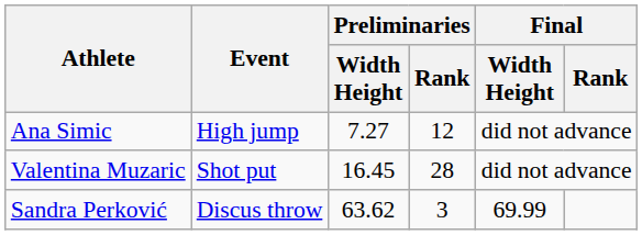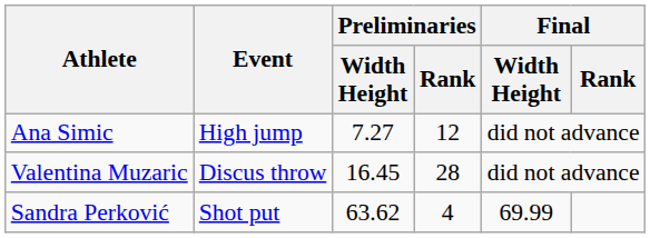Valentina Muzaric | Event: Shot put -> Discus throw
Sandra Perković | Event: Discus throw -> Shot put
Sandra Perković | Preliminaries / Rank: 3 -> 4
